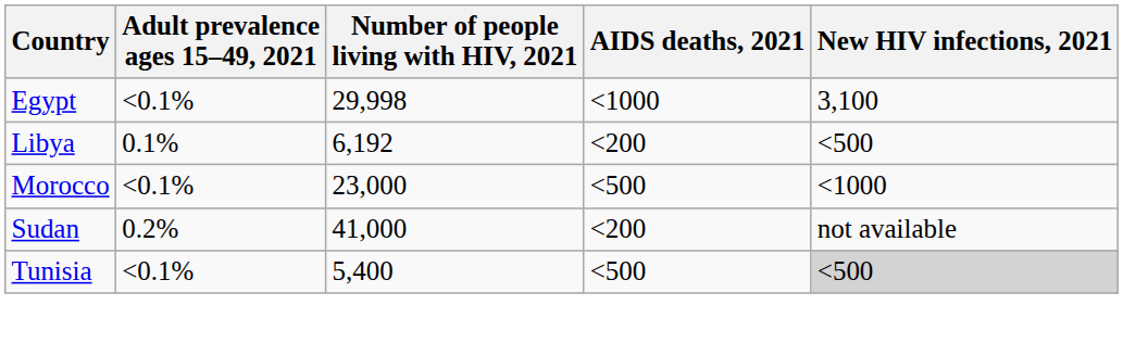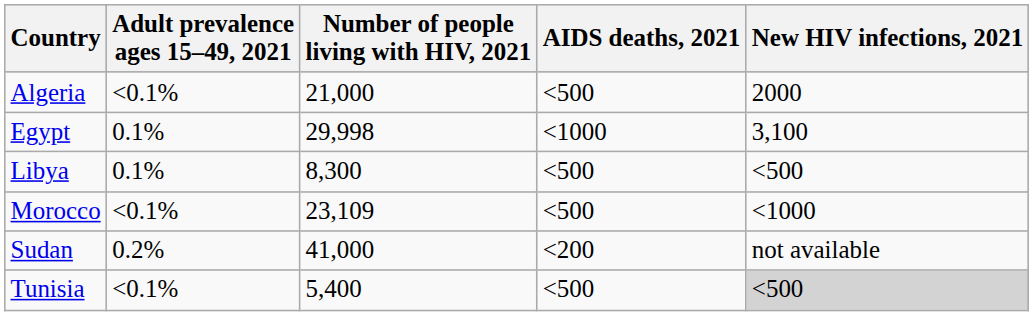+ row: Algeria | <0.1% | 21,000 | <500 | 2000
Egypt | Adult prevalence ages 15–49, 2021: <0.1% -> 0.1%
Libya | Number of people living with HIV, 2021: 6,192 -> 8,300
Libya | AIDS deaths, 2021: <200 -> <500
Morocco | Number of people living with HIV, 2021: 23,000 -> 23,109
